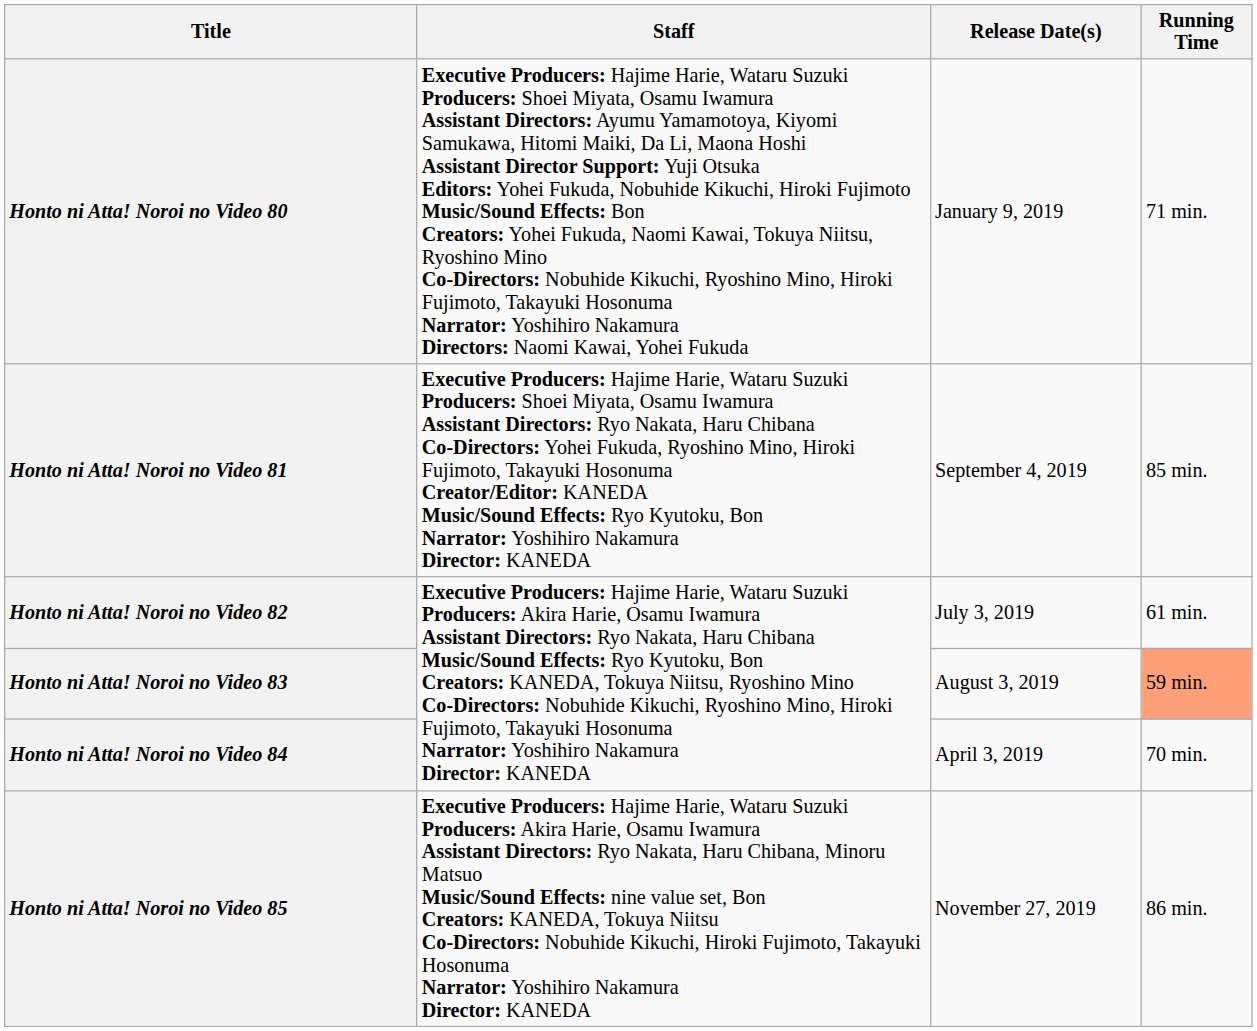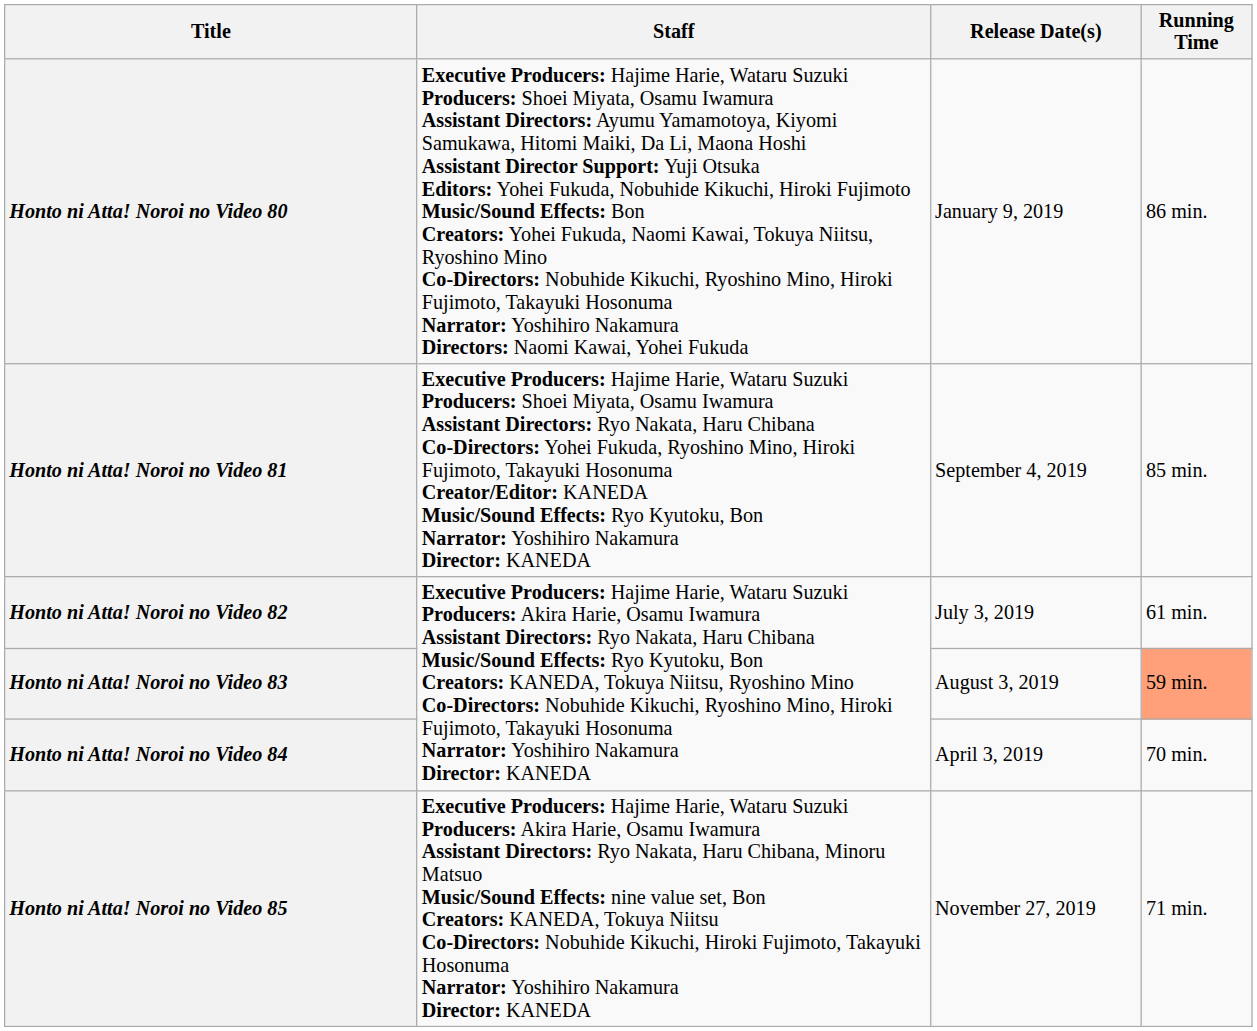Honto ni Atta! Noroi no Video 80 | Running Time: 71 min. -> 86 min.
Honto ni Atta! Noroi no Video 85 | Running Time: 86 min. -> 71 min.
